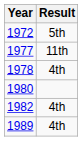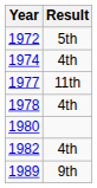+ row: 1974 | 4th
1989 | Result: 4th -> 9th
